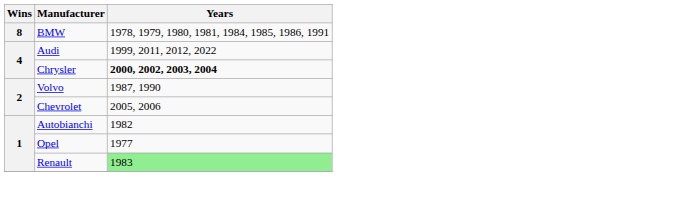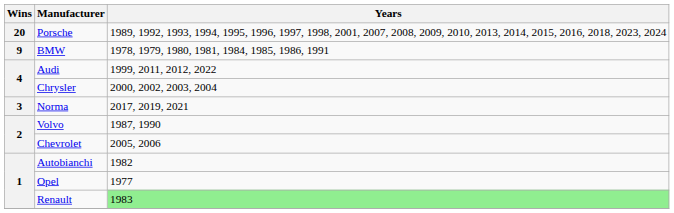+ row: 20 | Porsche | 1989, 1992, 1993, 1994, 1995, 1996, 1997, 1998, 2001, 2007, 2008, 2009, 2010, 2013, 2014, 2015, 2016, 2018, 2023, 2024
BMW | Wins: 8 -> 9
Chrysler | Years: bold -> normal
+ row: 3 | Norma | 2017, 2019, 2021
